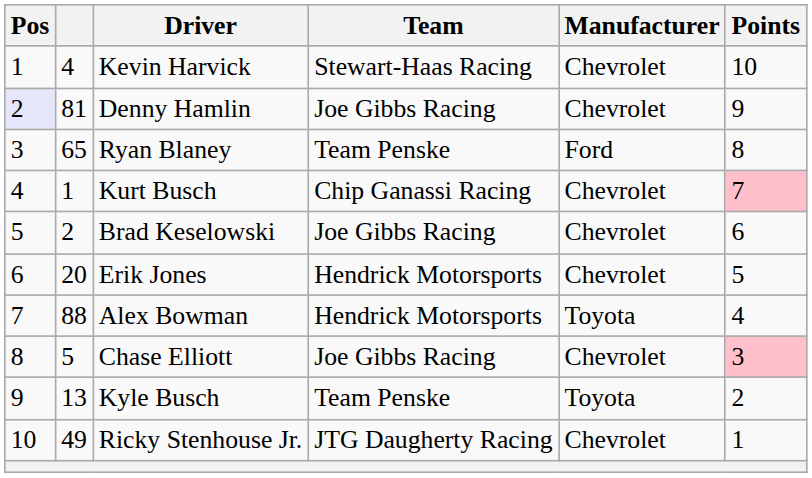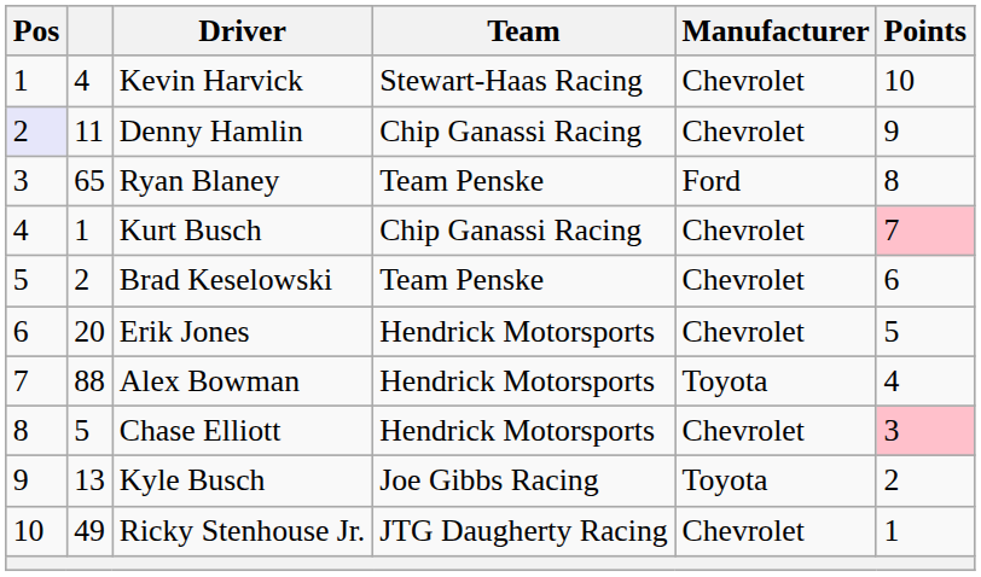Denny Hamlin | column 2: 81 -> 11
Denny Hamlin | Team: Joe Gibbs Racing -> Chip Ganassi Racing
Brad Keselowski | Team: Joe Gibbs Racing -> Team Penske
Chase Elliott | Team: Joe Gibbs Racing -> Hendrick Motorsports
Kyle Busch | Team: Team Penske -> Joe Gibbs Racing
